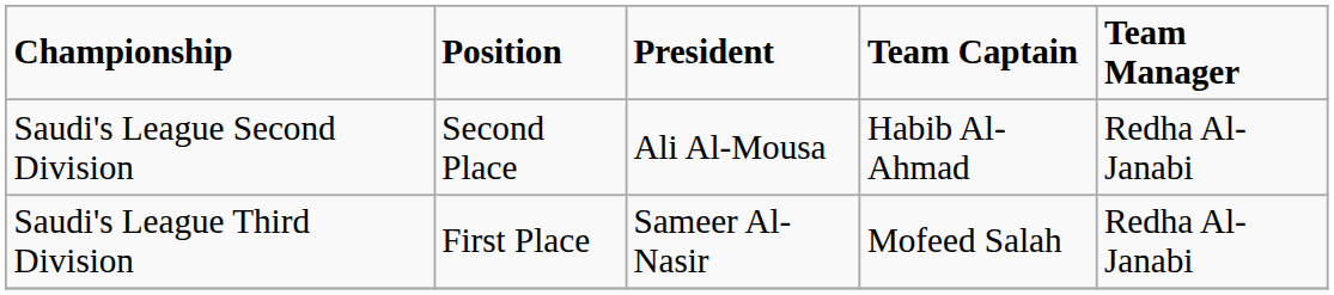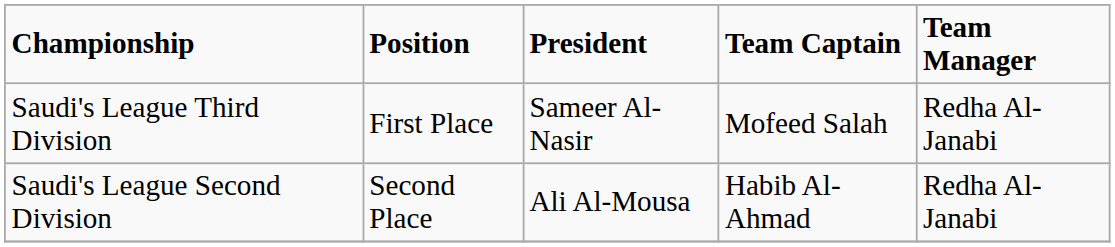rows swapped: Saudi's League Third Division <-> Saudi's League Second Division
